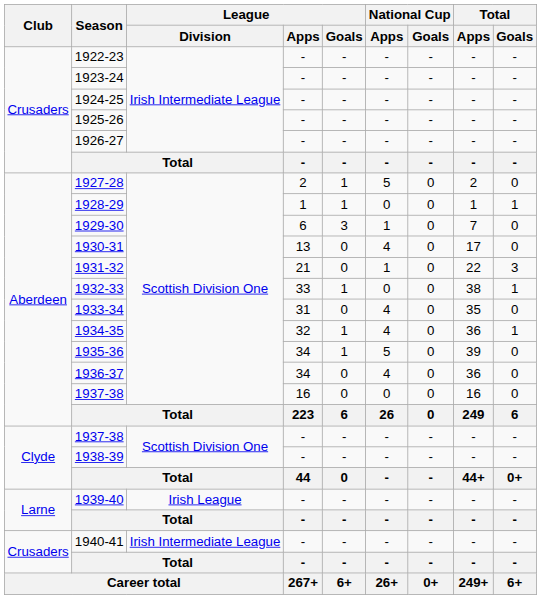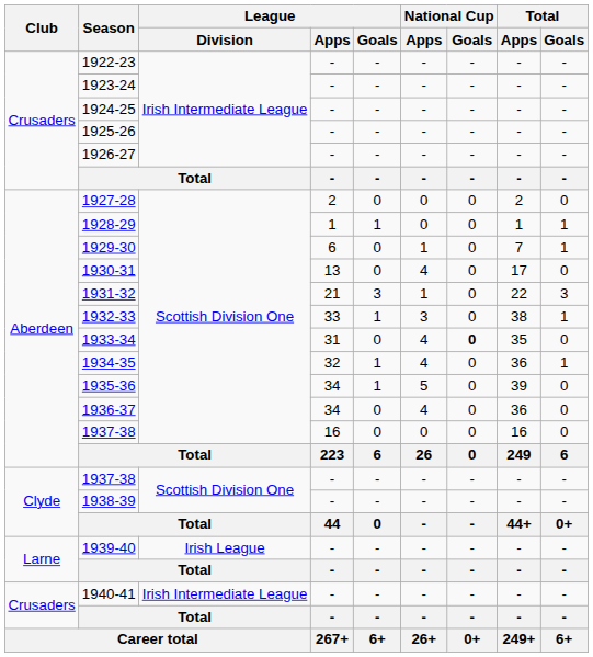1927-28 | League / Goals: 1 -> 0
1927-28 | National Cup / Apps: 5 -> 0
1929-30 | League / Goals: 3 -> 0
1929-30 | Total / Goals: 0 -> 1
1931-32 | League / Goals: 0 -> 3
1932-33 | National Cup / Apps: 0 -> 3
1933-34 | National Cup / Goals: normal -> bold
